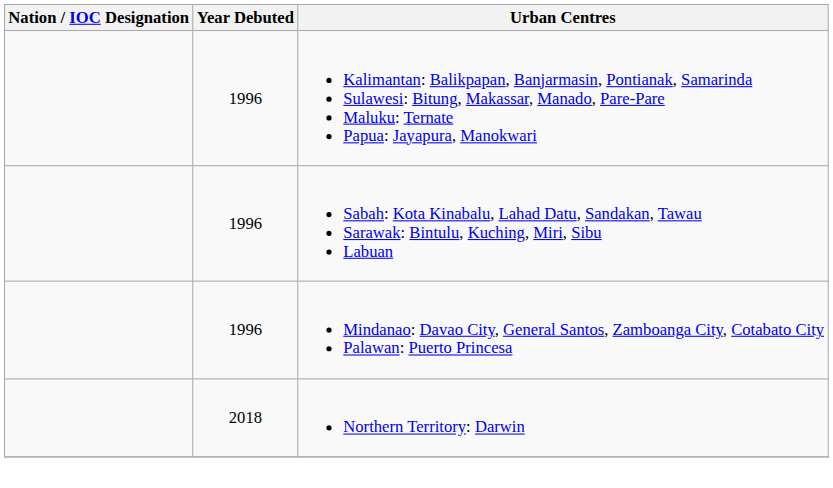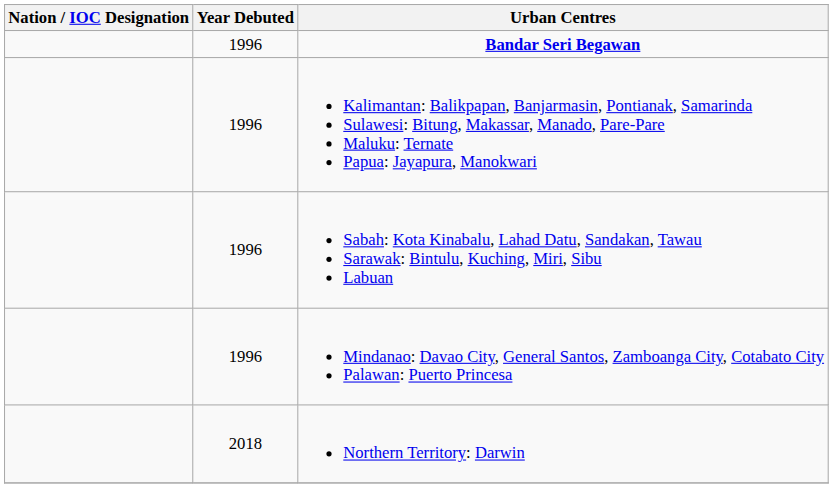+ row: 1996 | Bandar Seri Begawan
